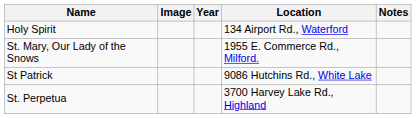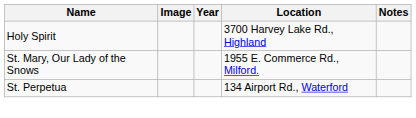Holy Spirit | Location: 134 Airport Rd., Waterford -> 3700 Harvey Lake Rd., Highland
- row: St Patrick | 9086 Hutchins Rd., White Lake
St. Perpetua | Location: 3700 Harvey Lake Rd., Highland -> 134 Airport Rd., Waterford
